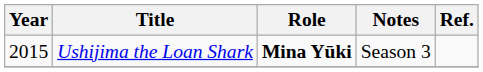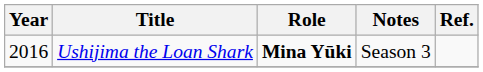Ushijima the Loan Shark | Year: 2015 -> 2016
